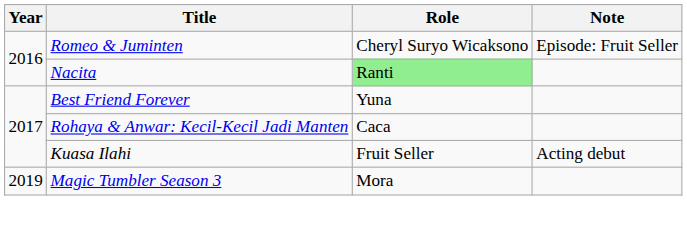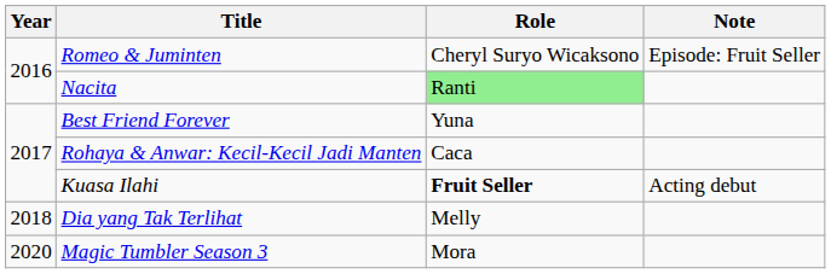Kuasa Ilahi | Role: normal -> bold
+ row: 2018 | Dia yang Tak Terlihat | Melly
Magic Tumbler Season 3 | Year: 2019 -> 2020
